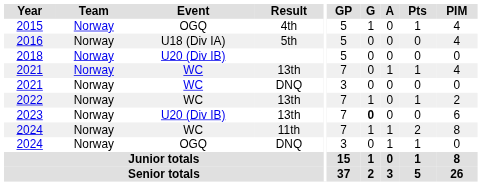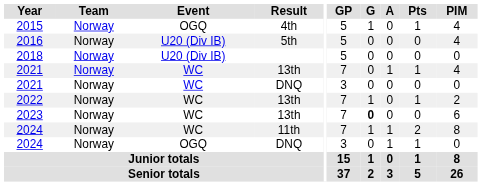2016 | Event: U18 (Div IA) -> U20 (Div IB)
2023 | Event: U20 (Div IB) -> WC
